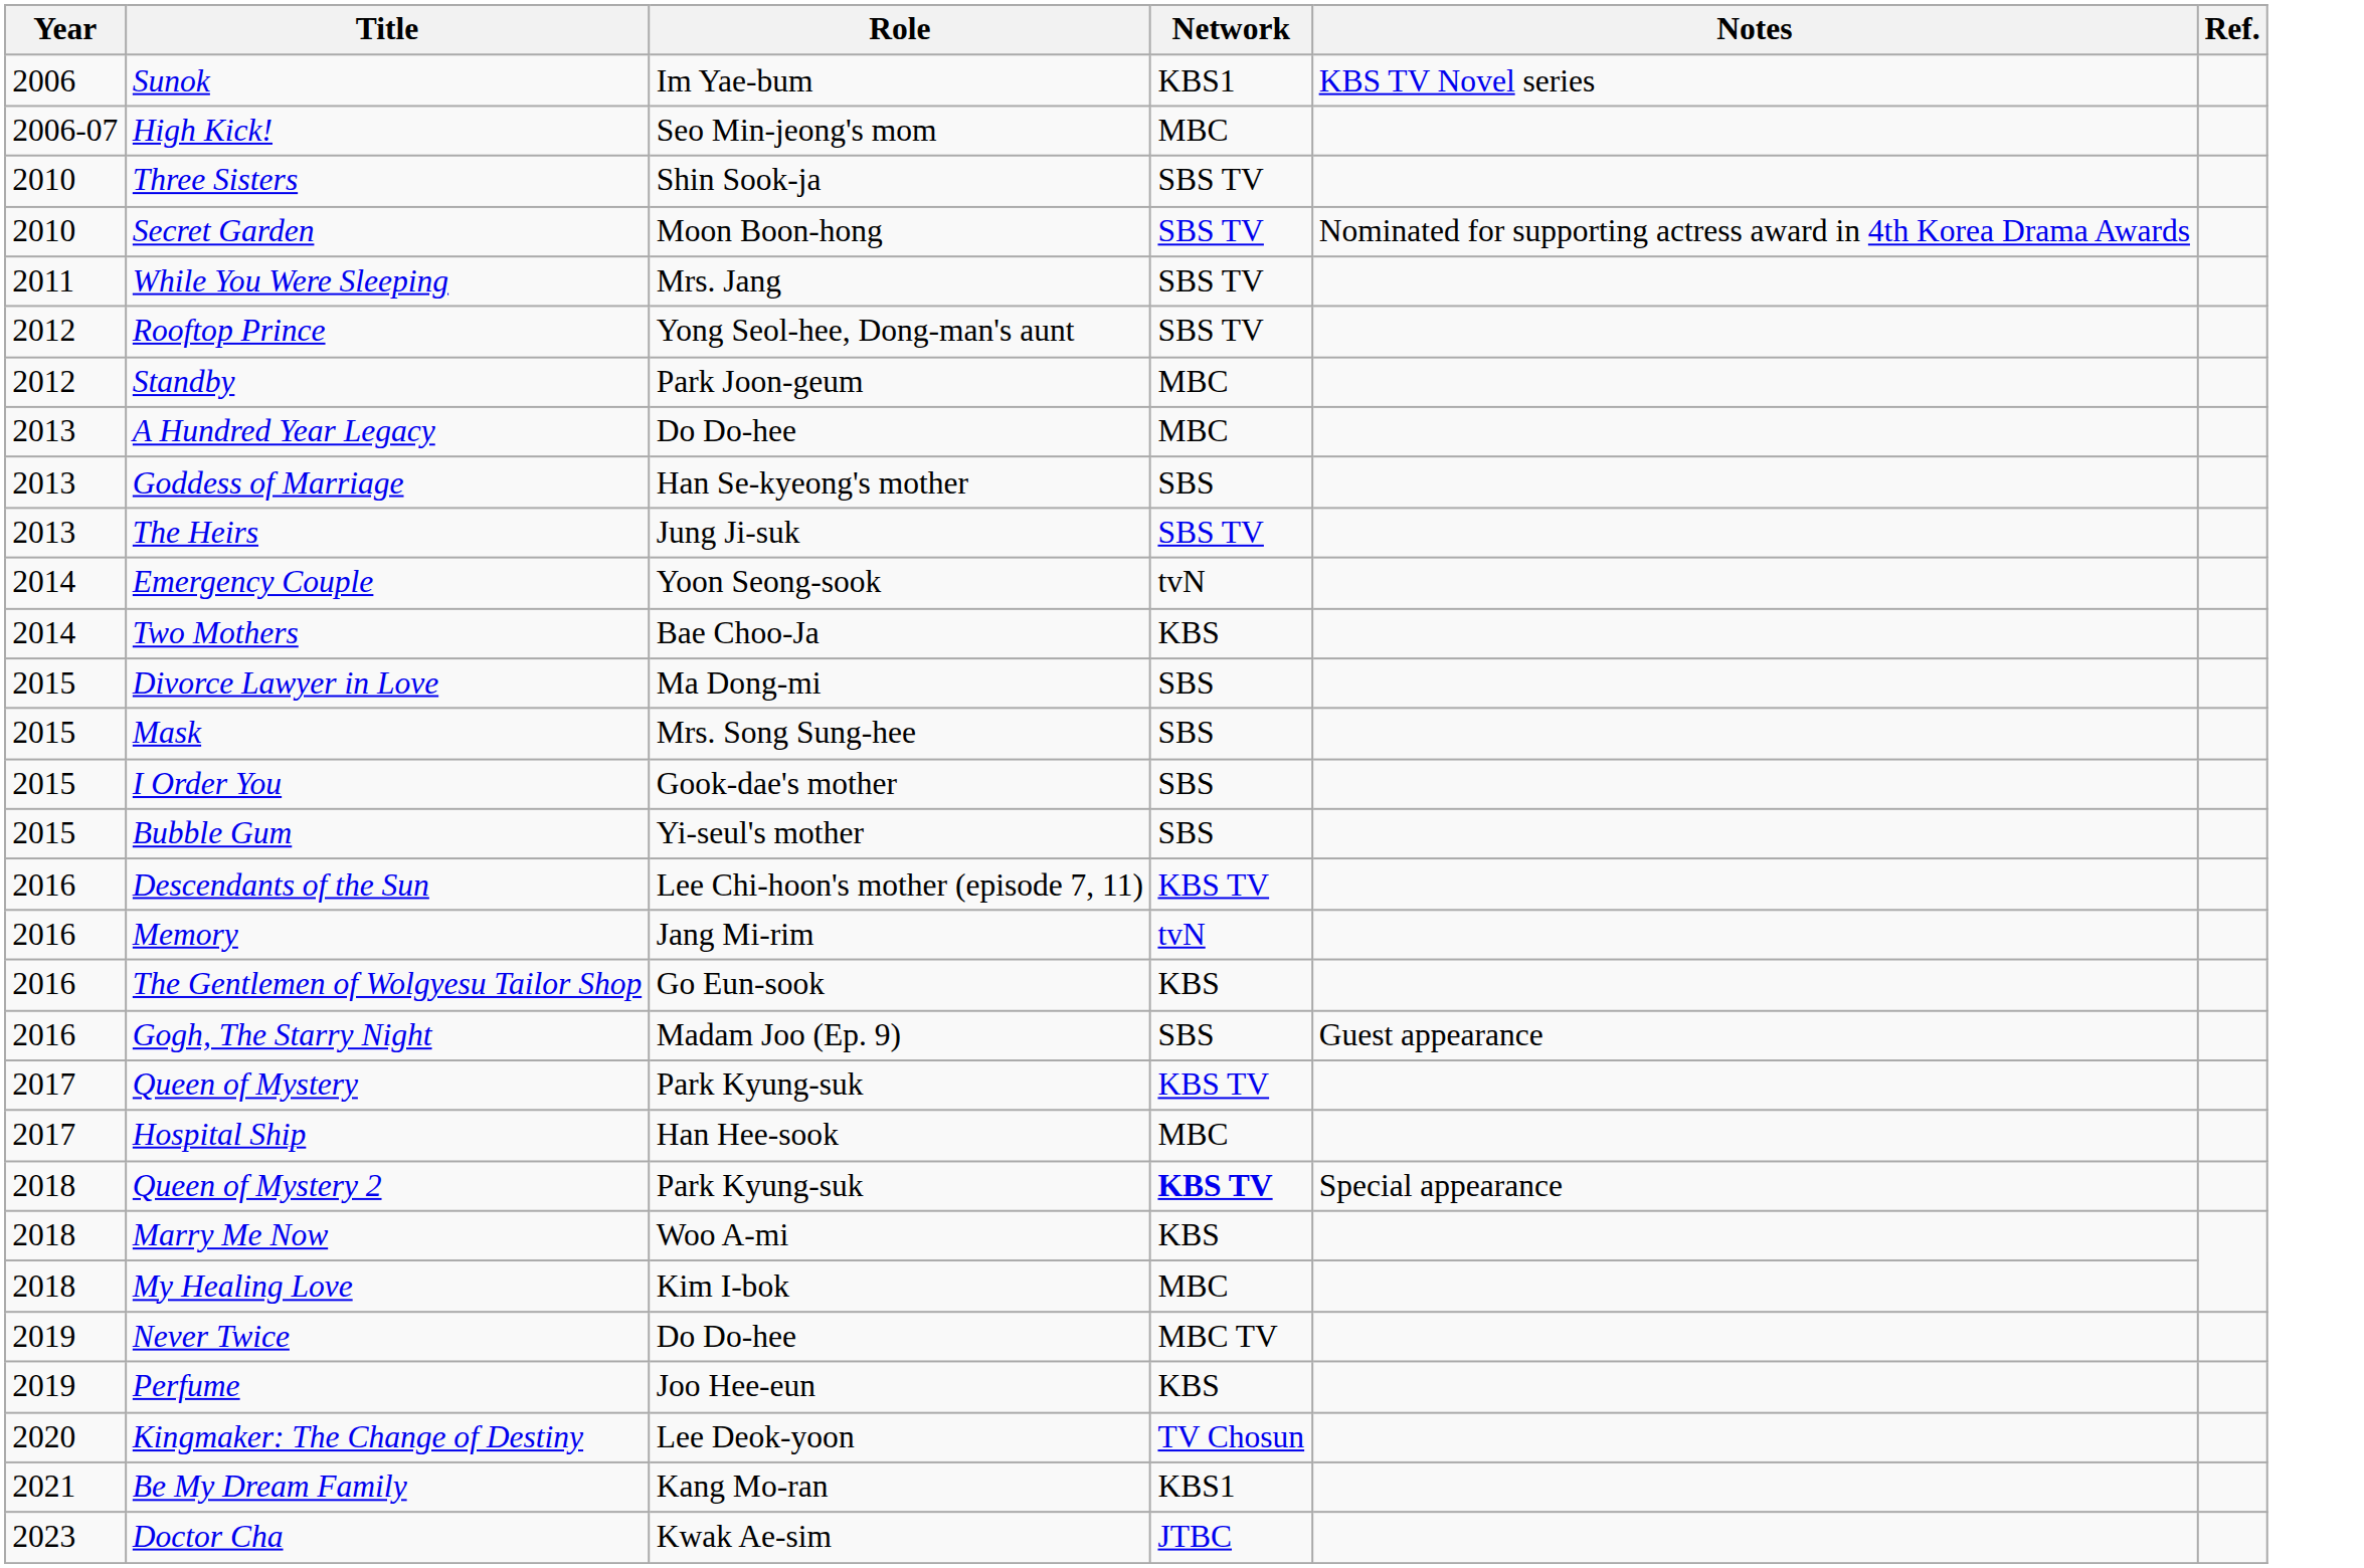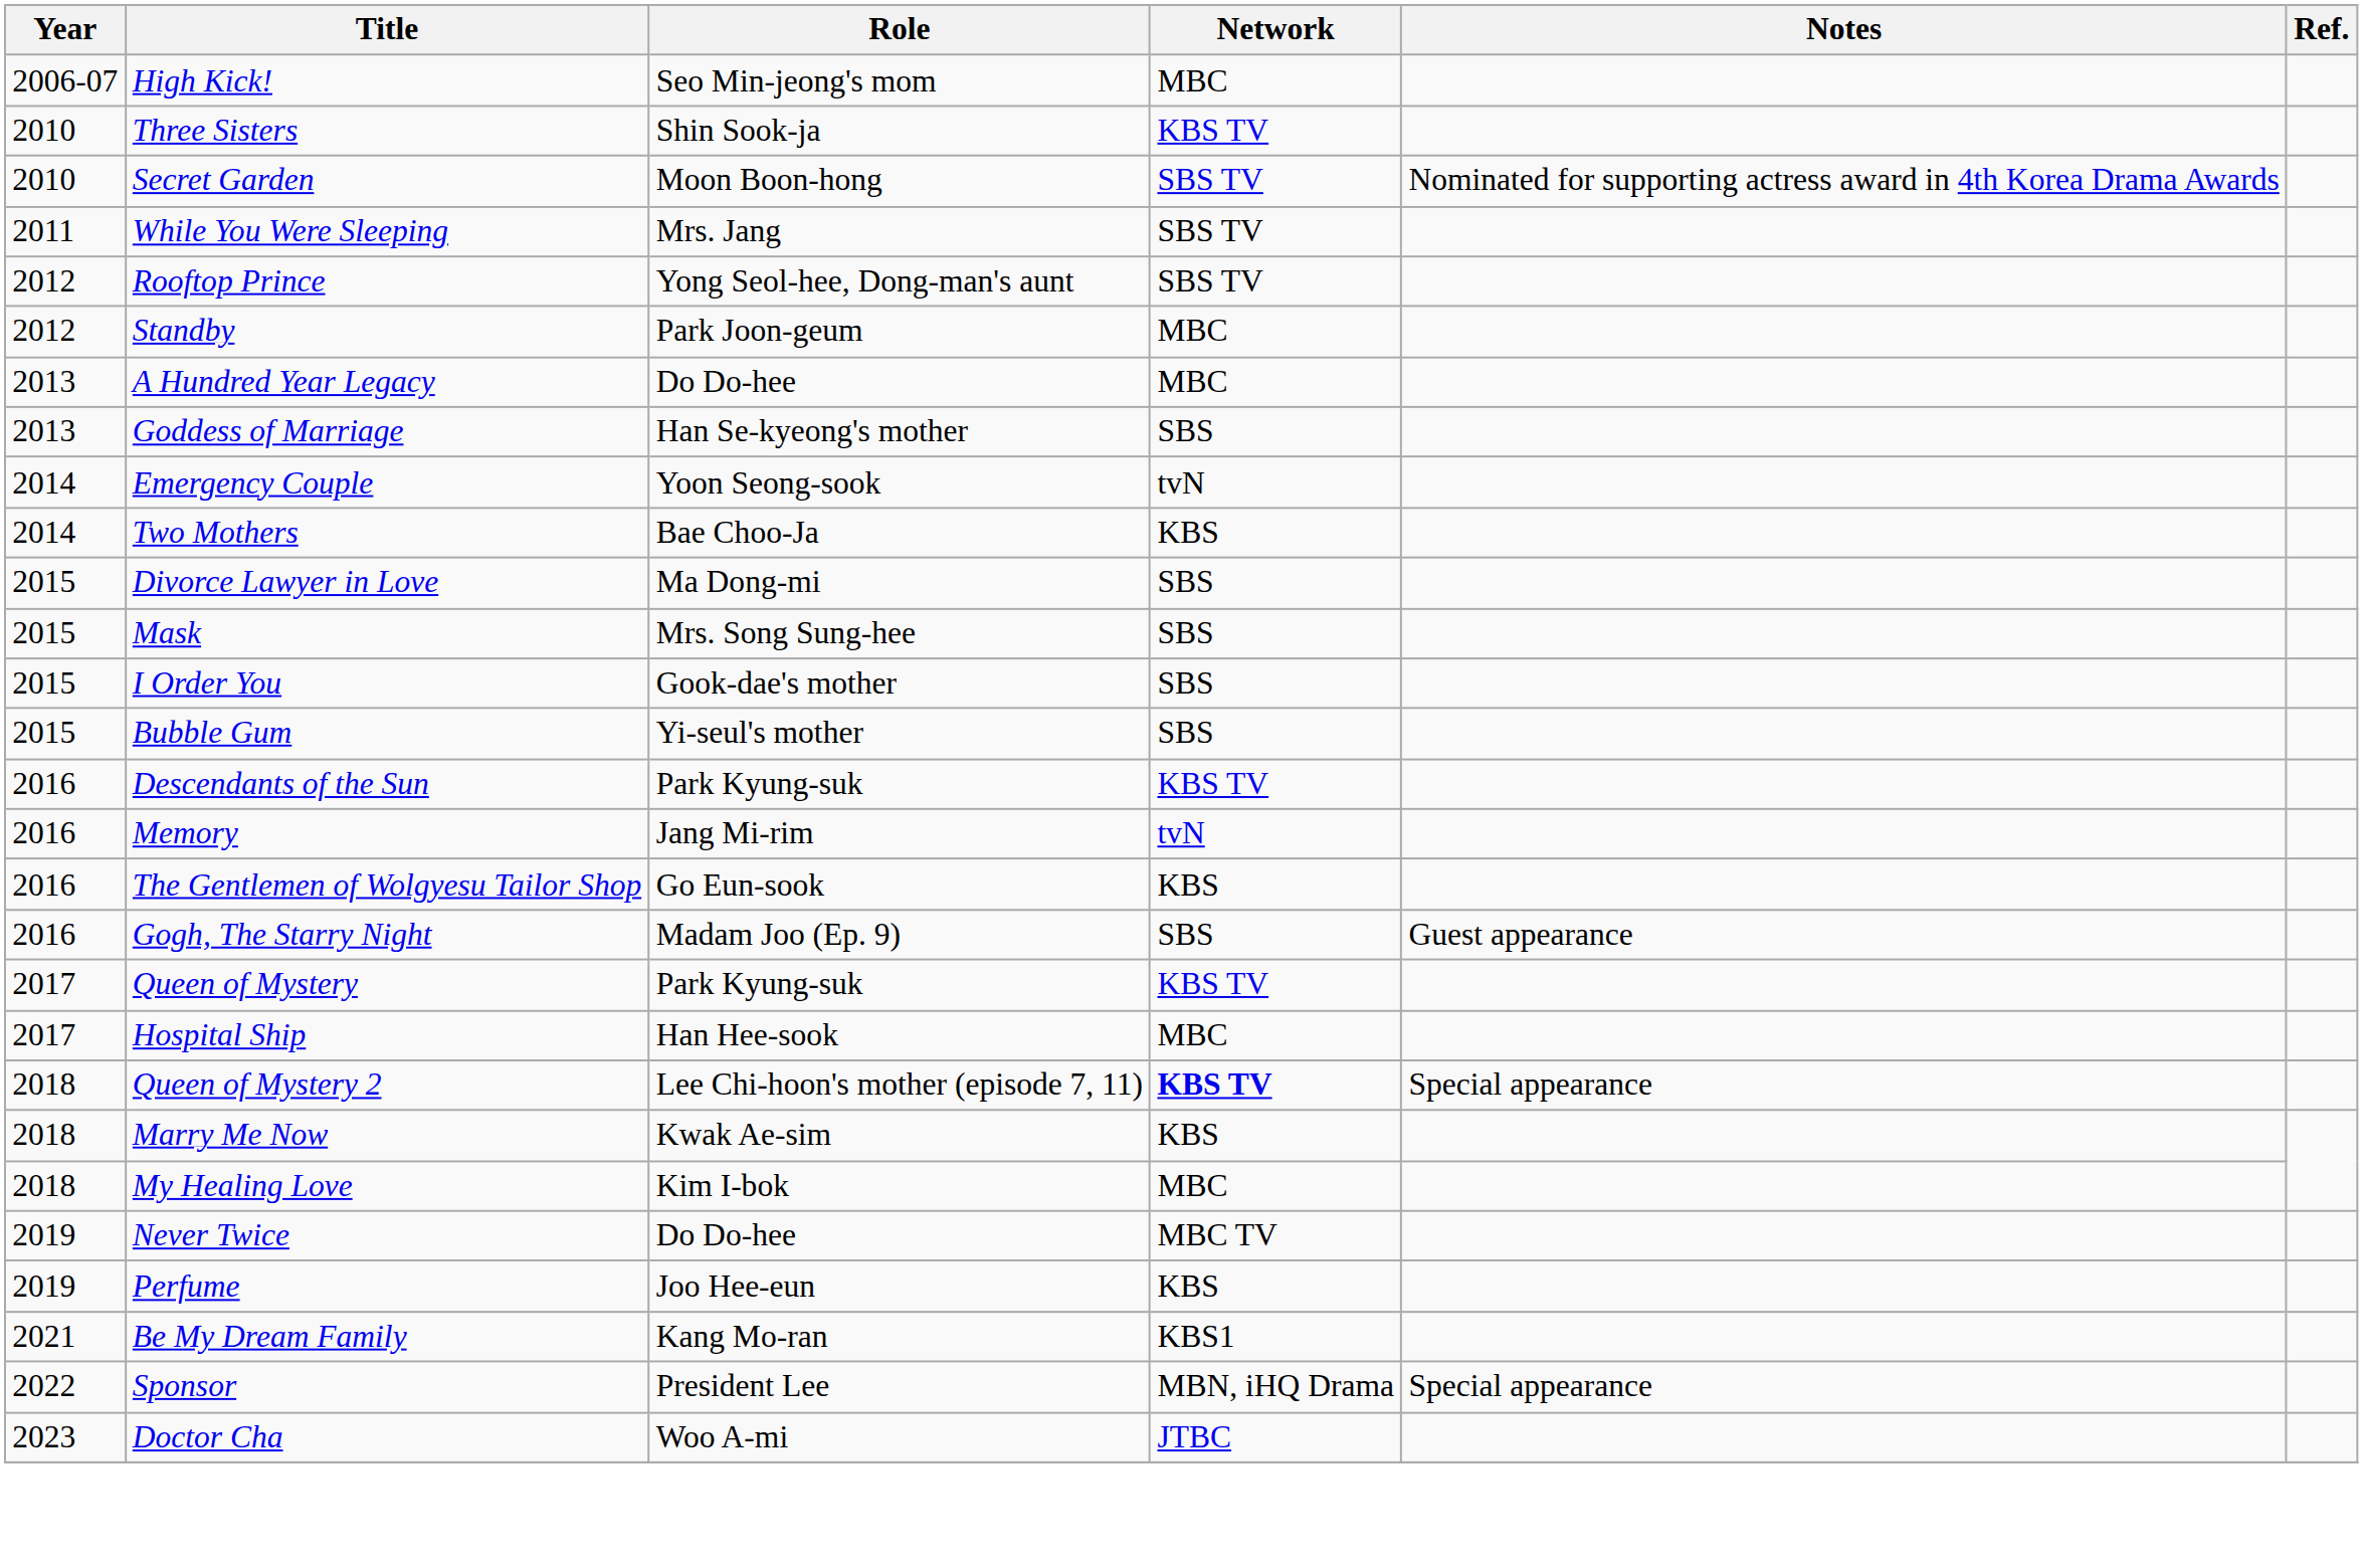- row: 2006 | Sunok | Im Yae-bum | KBS1 | KBS TV Novel series
Three Sisters | Network: SBS TV -> KBS TV
- row: 2013 | The Heirs | Jung Ji-suk | SBS TV
Descendants of the Sun | Role: Lee Chi-hoon's mother (episode 7, 11) -> Park Kyung-suk
Queen of Mystery 2 | Role: Park Kyung-suk -> Lee Chi-hoon's mother (episode 7, 11)
Marry Me Now | Role: Woo A-mi -> Kwak Ae-sim
- row: 2020 | Kingmaker: The Change of Destiny | Lee Deok-yoon | TV Chosun
+ row: 2022 | Sponsor | President Lee | MBN, iHQ Drama | Special appearance
Doctor Cha | Role: Kwak Ae-sim -> Woo A-mi
